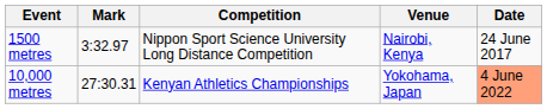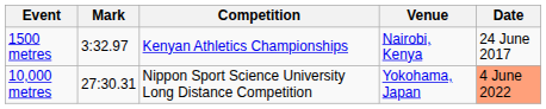1500 metres | Competition: Nippon Sport Science University Long Distance Competition -> Kenyan Athletics Championships
10,000 metres | Competition: Kenyan Athletics Championships -> Nippon Sport Science University Long Distance Competition
